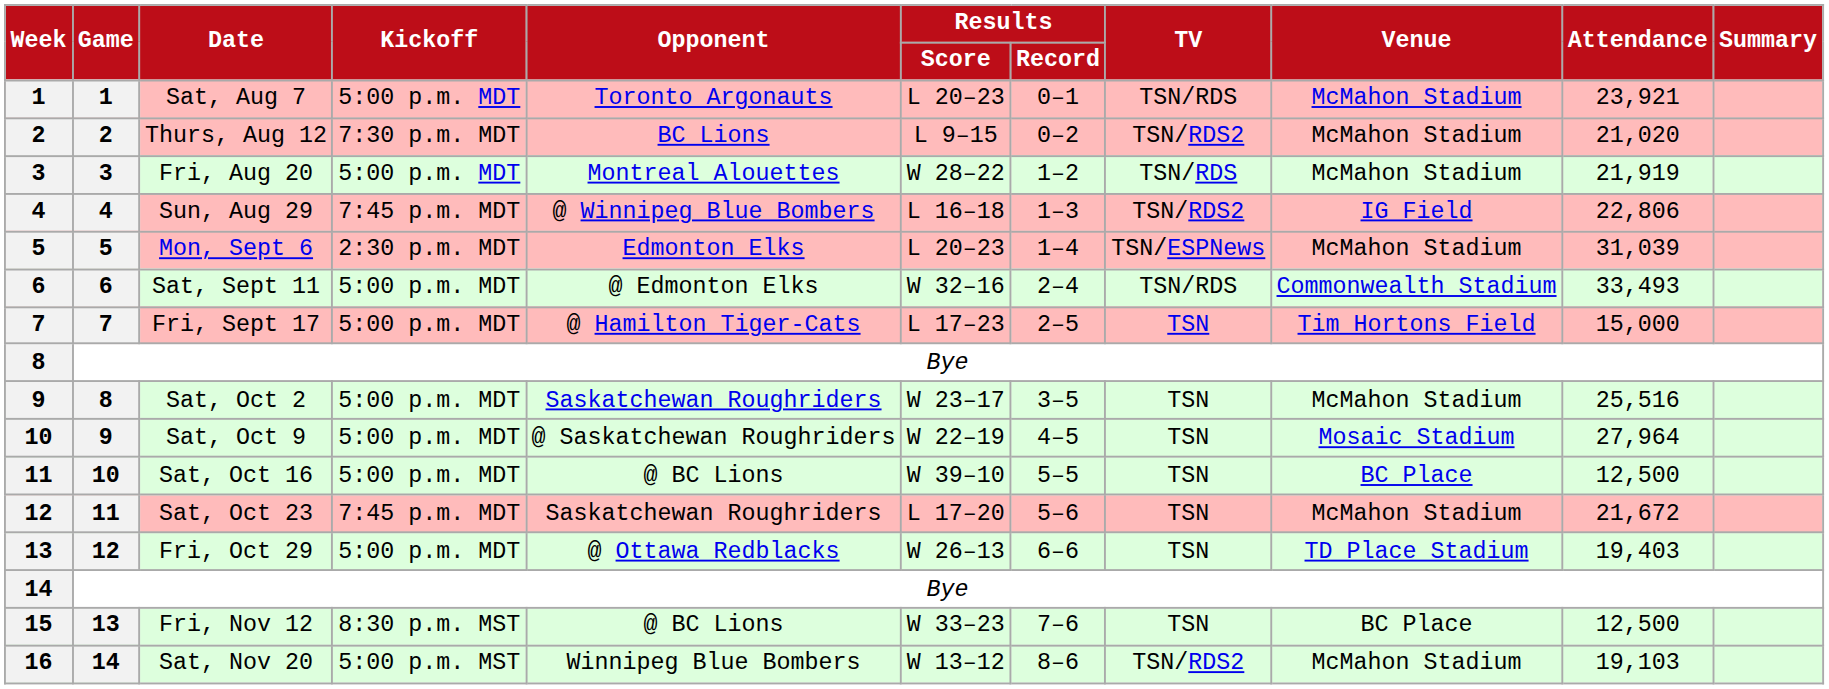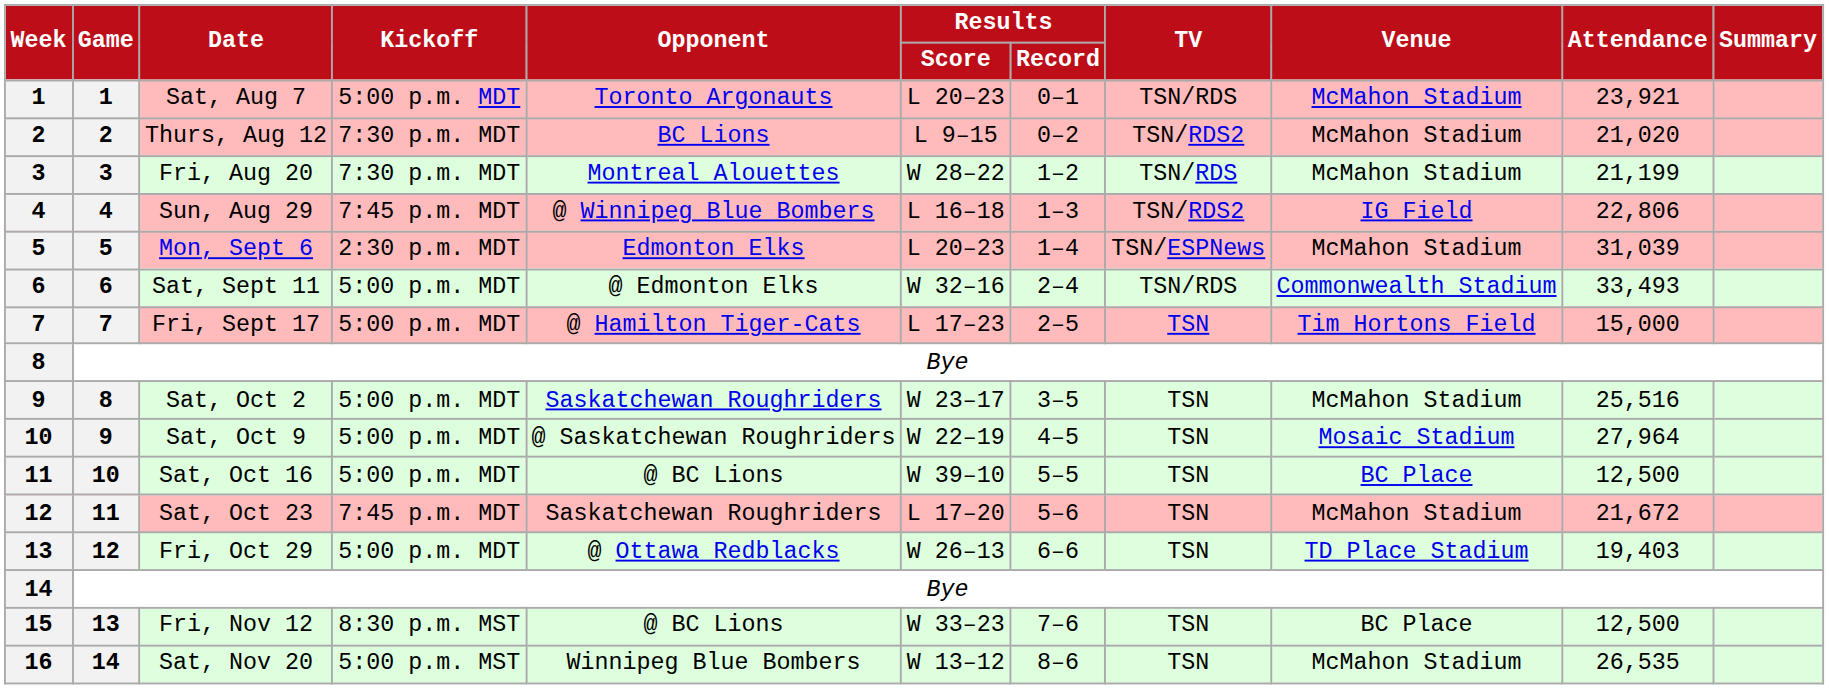Fri, Aug 20 | Kickoff: 5:00 p.m. MDT -> 7:30 p.m. MDT
Fri, Aug 20 | Attendance: 21,919 -> 21,199
Sat, Nov 20 | TV: TSN/RDS2 -> TSN
Sat, Nov 20 | Attendance: 19,103 -> 26,535
